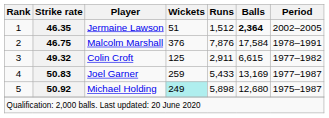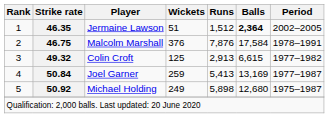Colin Croft | Runs: 2,911 -> 2,913
Joel Garner | Strike rate: 50.83 -> 50.84
Joel Garner | Runs: 5,433 -> 5,413
Michael Holding | Wickets: paleturquoise background -> no background
